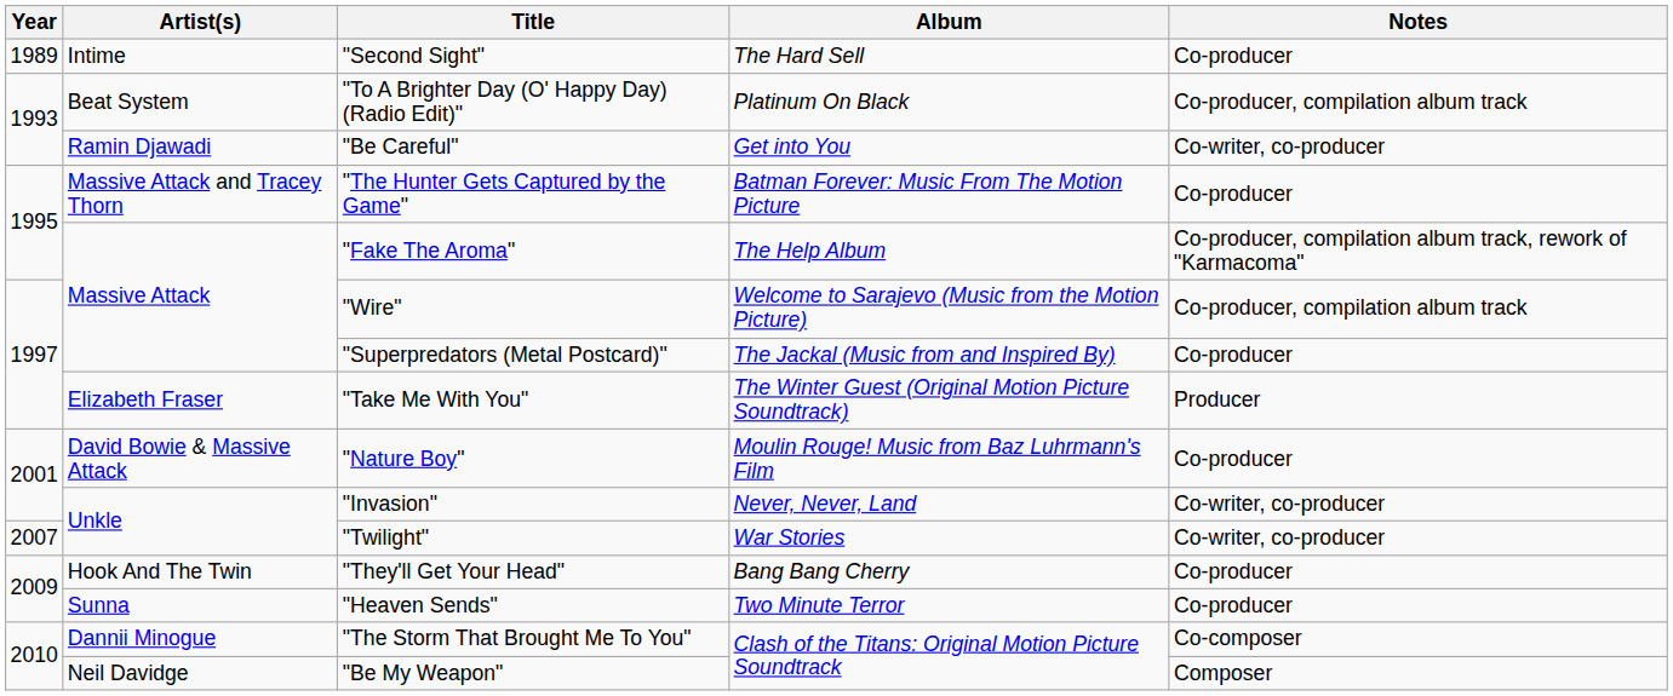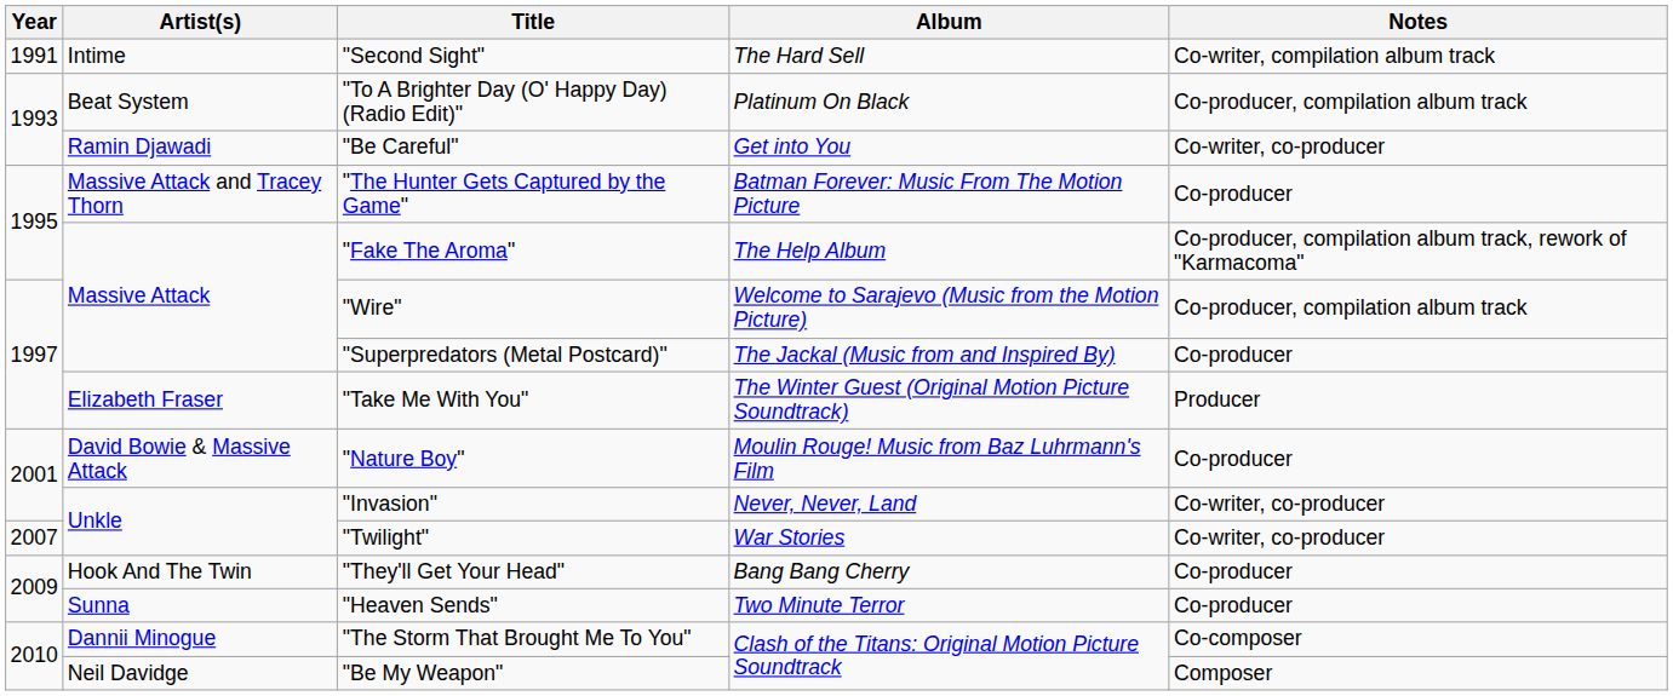"Second Sight" | Year: 1989 -> 1991
"Second Sight" | Notes: Co-producer -> Co-writer, compilation album track
